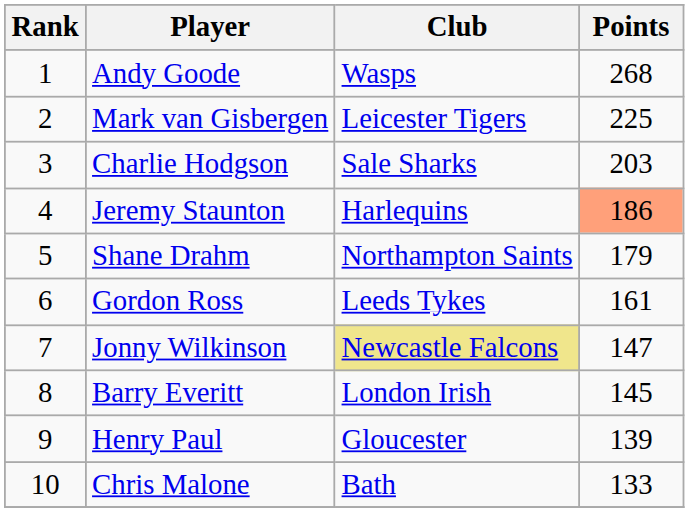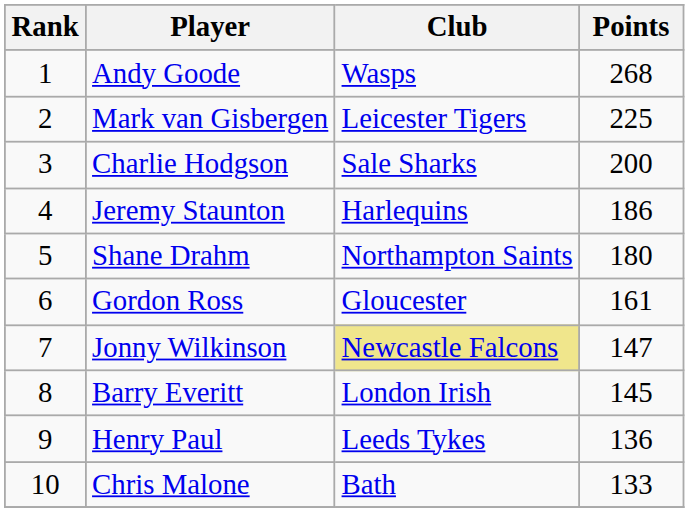Charlie Hodgson | Points: 203 -> 200
Jeremy Staunton | Points: lightsalmon background -> no background
Shane Drahm | Points: 179 -> 180
Gordon Ross | Club: Leeds Tykes -> Gloucester
Henry Paul | Club: Gloucester -> Leeds Tykes
Henry Paul | Points: 139 -> 136
